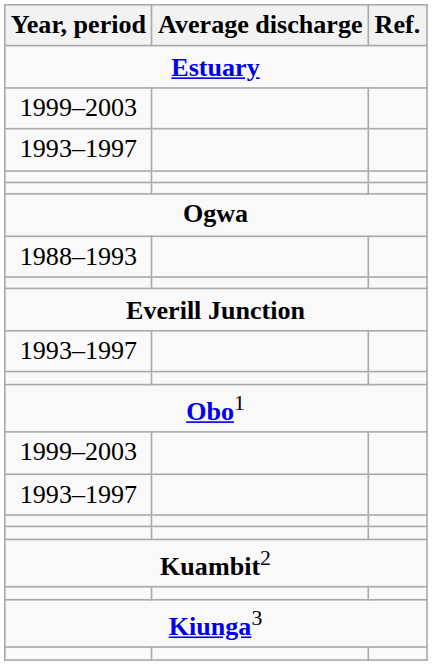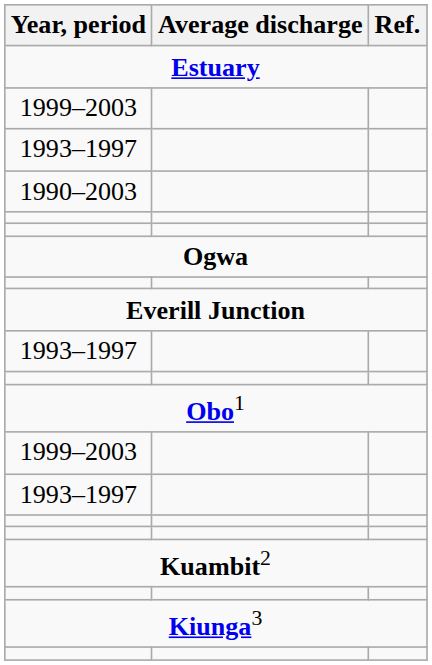+ row: 1990–2003
- row: 1988–1993
